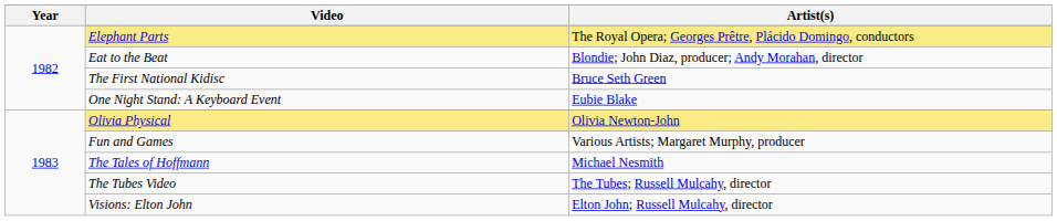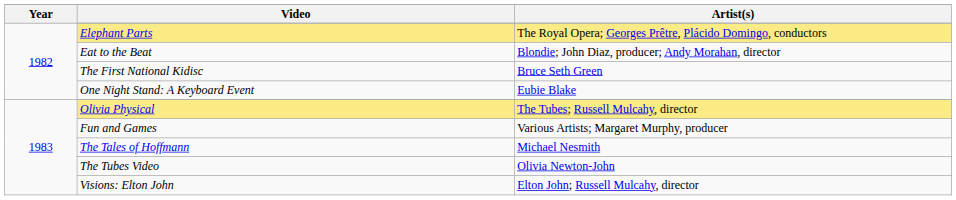Olivia Physical | Artist(s): Olivia Newton-John -> The Tubes; Russell Mulcahy, director
The Tubes Video | Artist(s): The Tubes; Russell Mulcahy, director -> Olivia Newton-John
